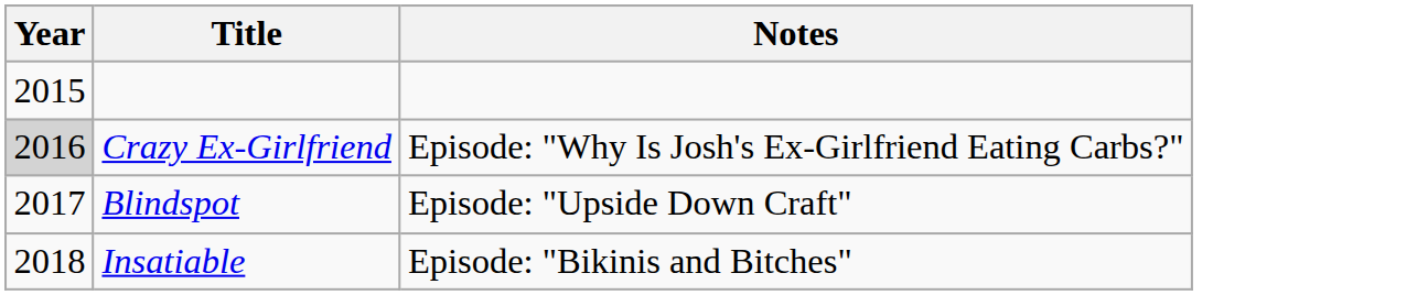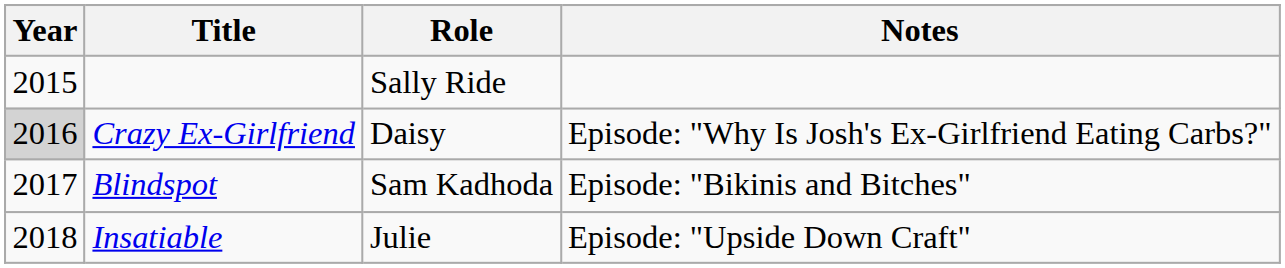+ column: Role | Sally Ride | Daisy | Sam Kadhoda | Julie
Blindspot | Notes: Episode: "Upside Down Craft" -> Episode: "Bikinis and Bitches"
Insatiable | Notes: Episode: "Bikinis and Bitches" -> Episode: "Upside Down Craft"
